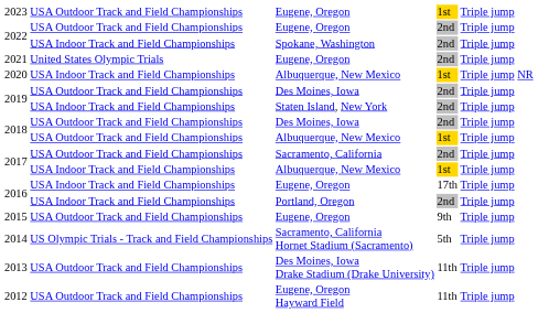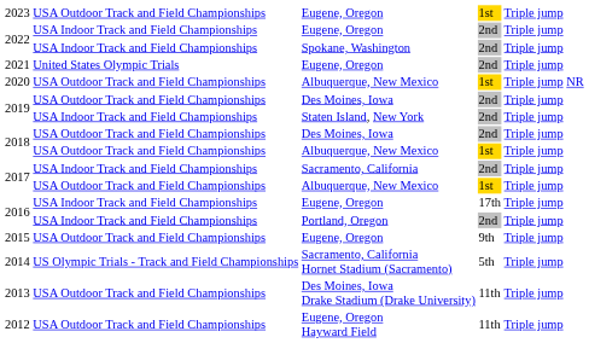2022 / Eugene, Oregon | column 2: USA Outdoor Track and Field Championships -> USA Indoor Track and Field Championships
2020 | column 2: USA Indoor Track and Field Championships -> USA Outdoor Track and Field Championships
2017 / Sacramento, California | column 2: USA Outdoor Track and Field Championships -> USA Indoor Track and Field Championships
2017 / Albuquerque, New Mexico | column 2: USA Indoor Track and Field Championships -> USA Outdoor Track and Field Championships
